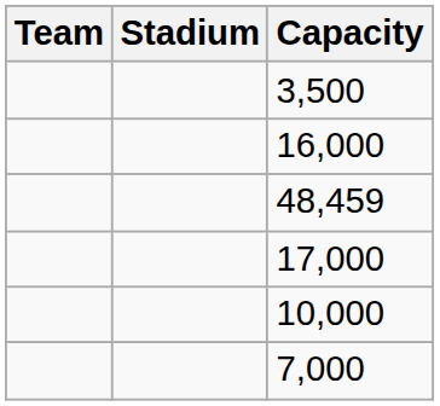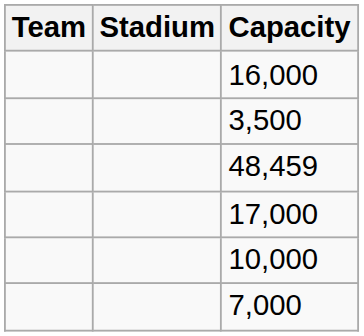rows swapped: 3,500 <-> 16,000
